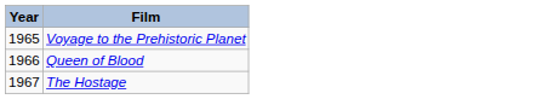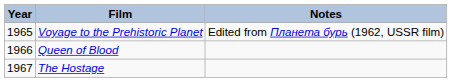+ column: Notes | Edited from Планета бурь (1962, USSR film)
